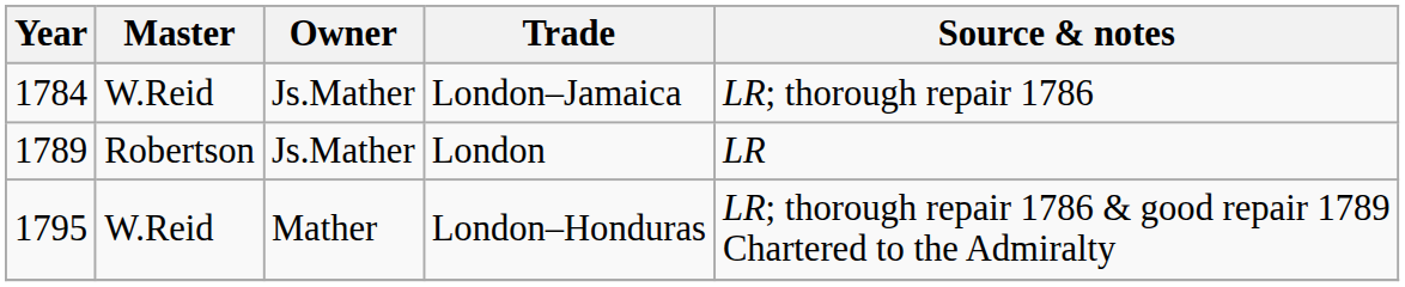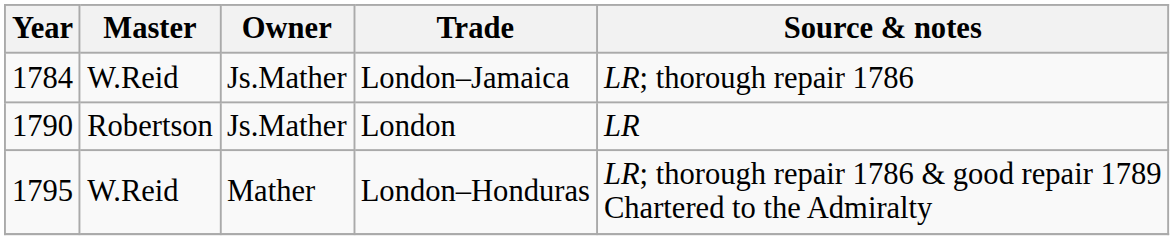London | Year: 1789 -> 1790
